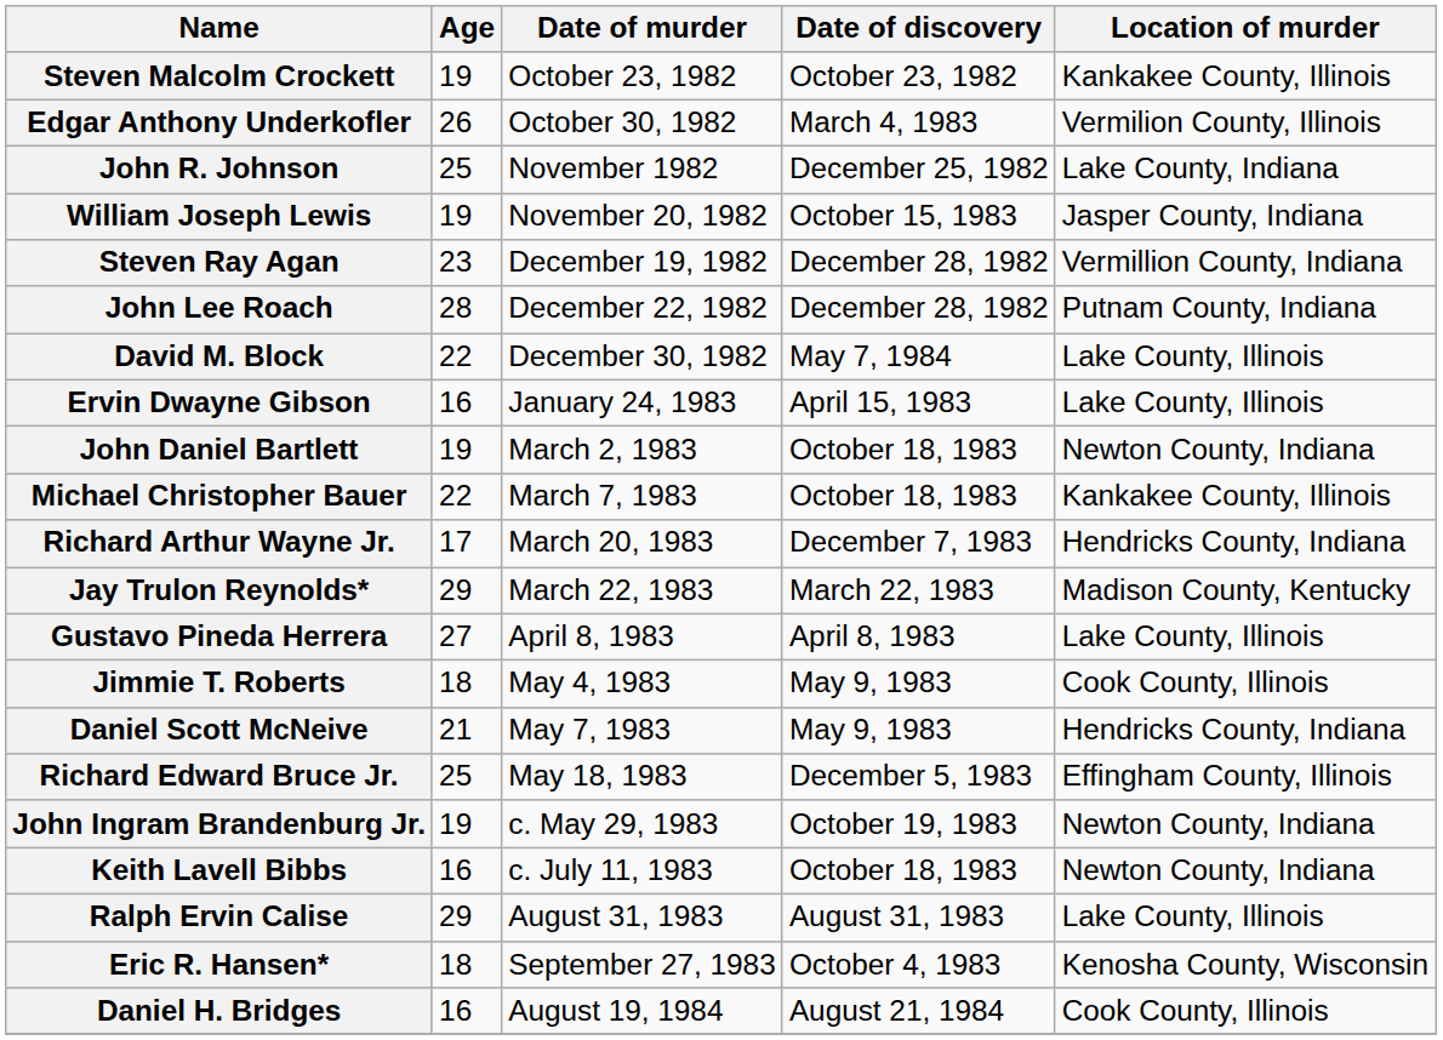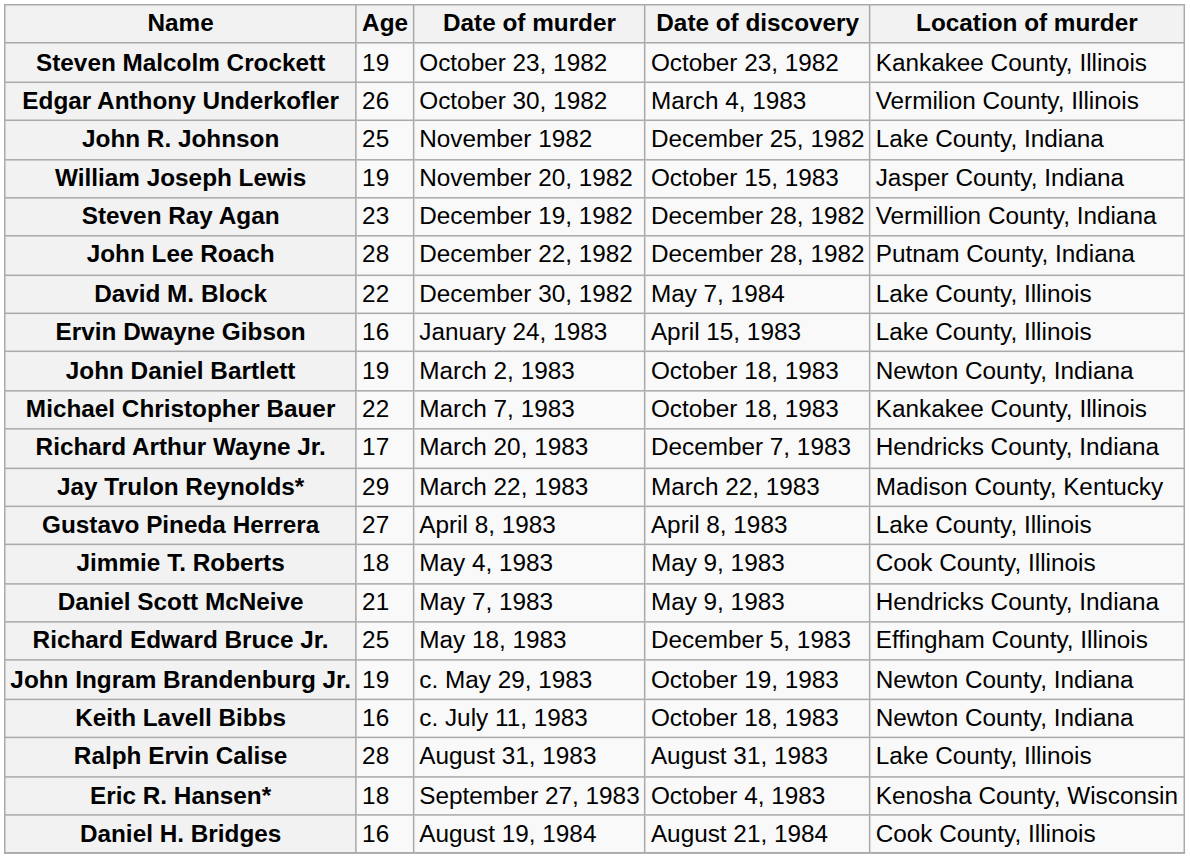Ralph Ervin Calise | Age: 29 -> 28
